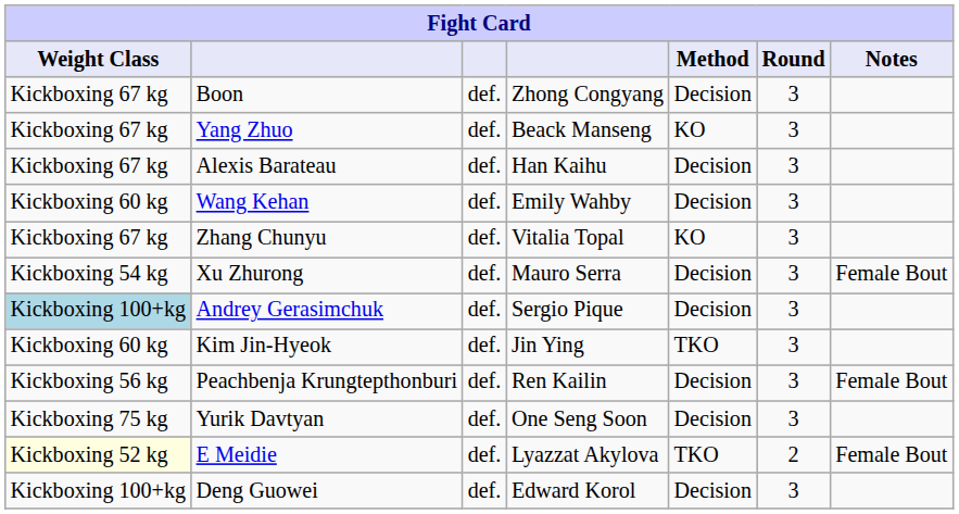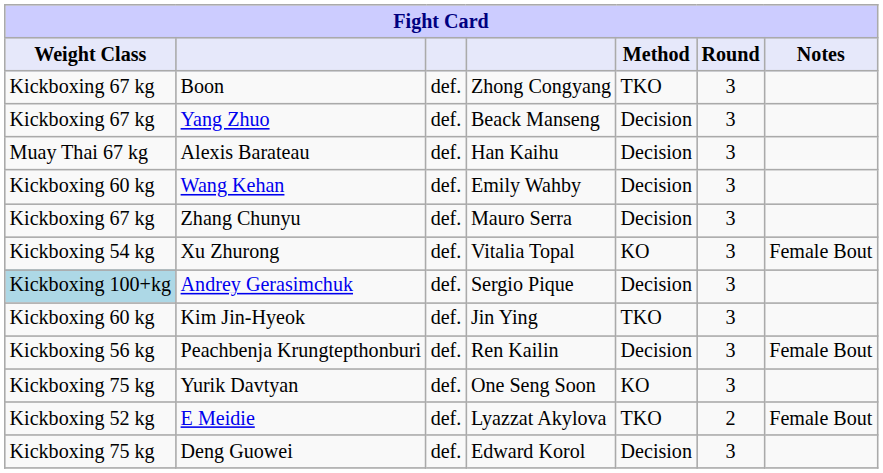Boon | Method: Decision -> TKO
Yang Zhuo | Method: KO -> Decision
Alexis Barateau | Weight Class: Kickboxing 67 kg -> Muay Thai 67 kg
Zhang Chunyu | column 4: Vitalia Topal -> Mauro Serra
Zhang Chunyu | Method: KO -> Decision
Xu Zhurong | column 4: Mauro Serra -> Vitalia Topal
Xu Zhurong | Method: Decision -> KO
Yurik Davtyan | Method: Decision -> KO
E Meidie | Weight Class: lightyellow background -> no background
Deng Guowei | Weight Class: Kickboxing 100+kg -> Kickboxing 75 kg
